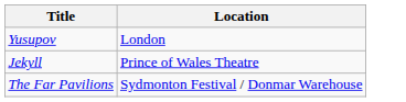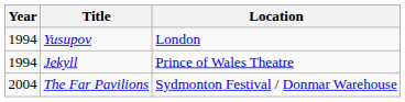+ column: Year | 1994 | 1994 | 2004
